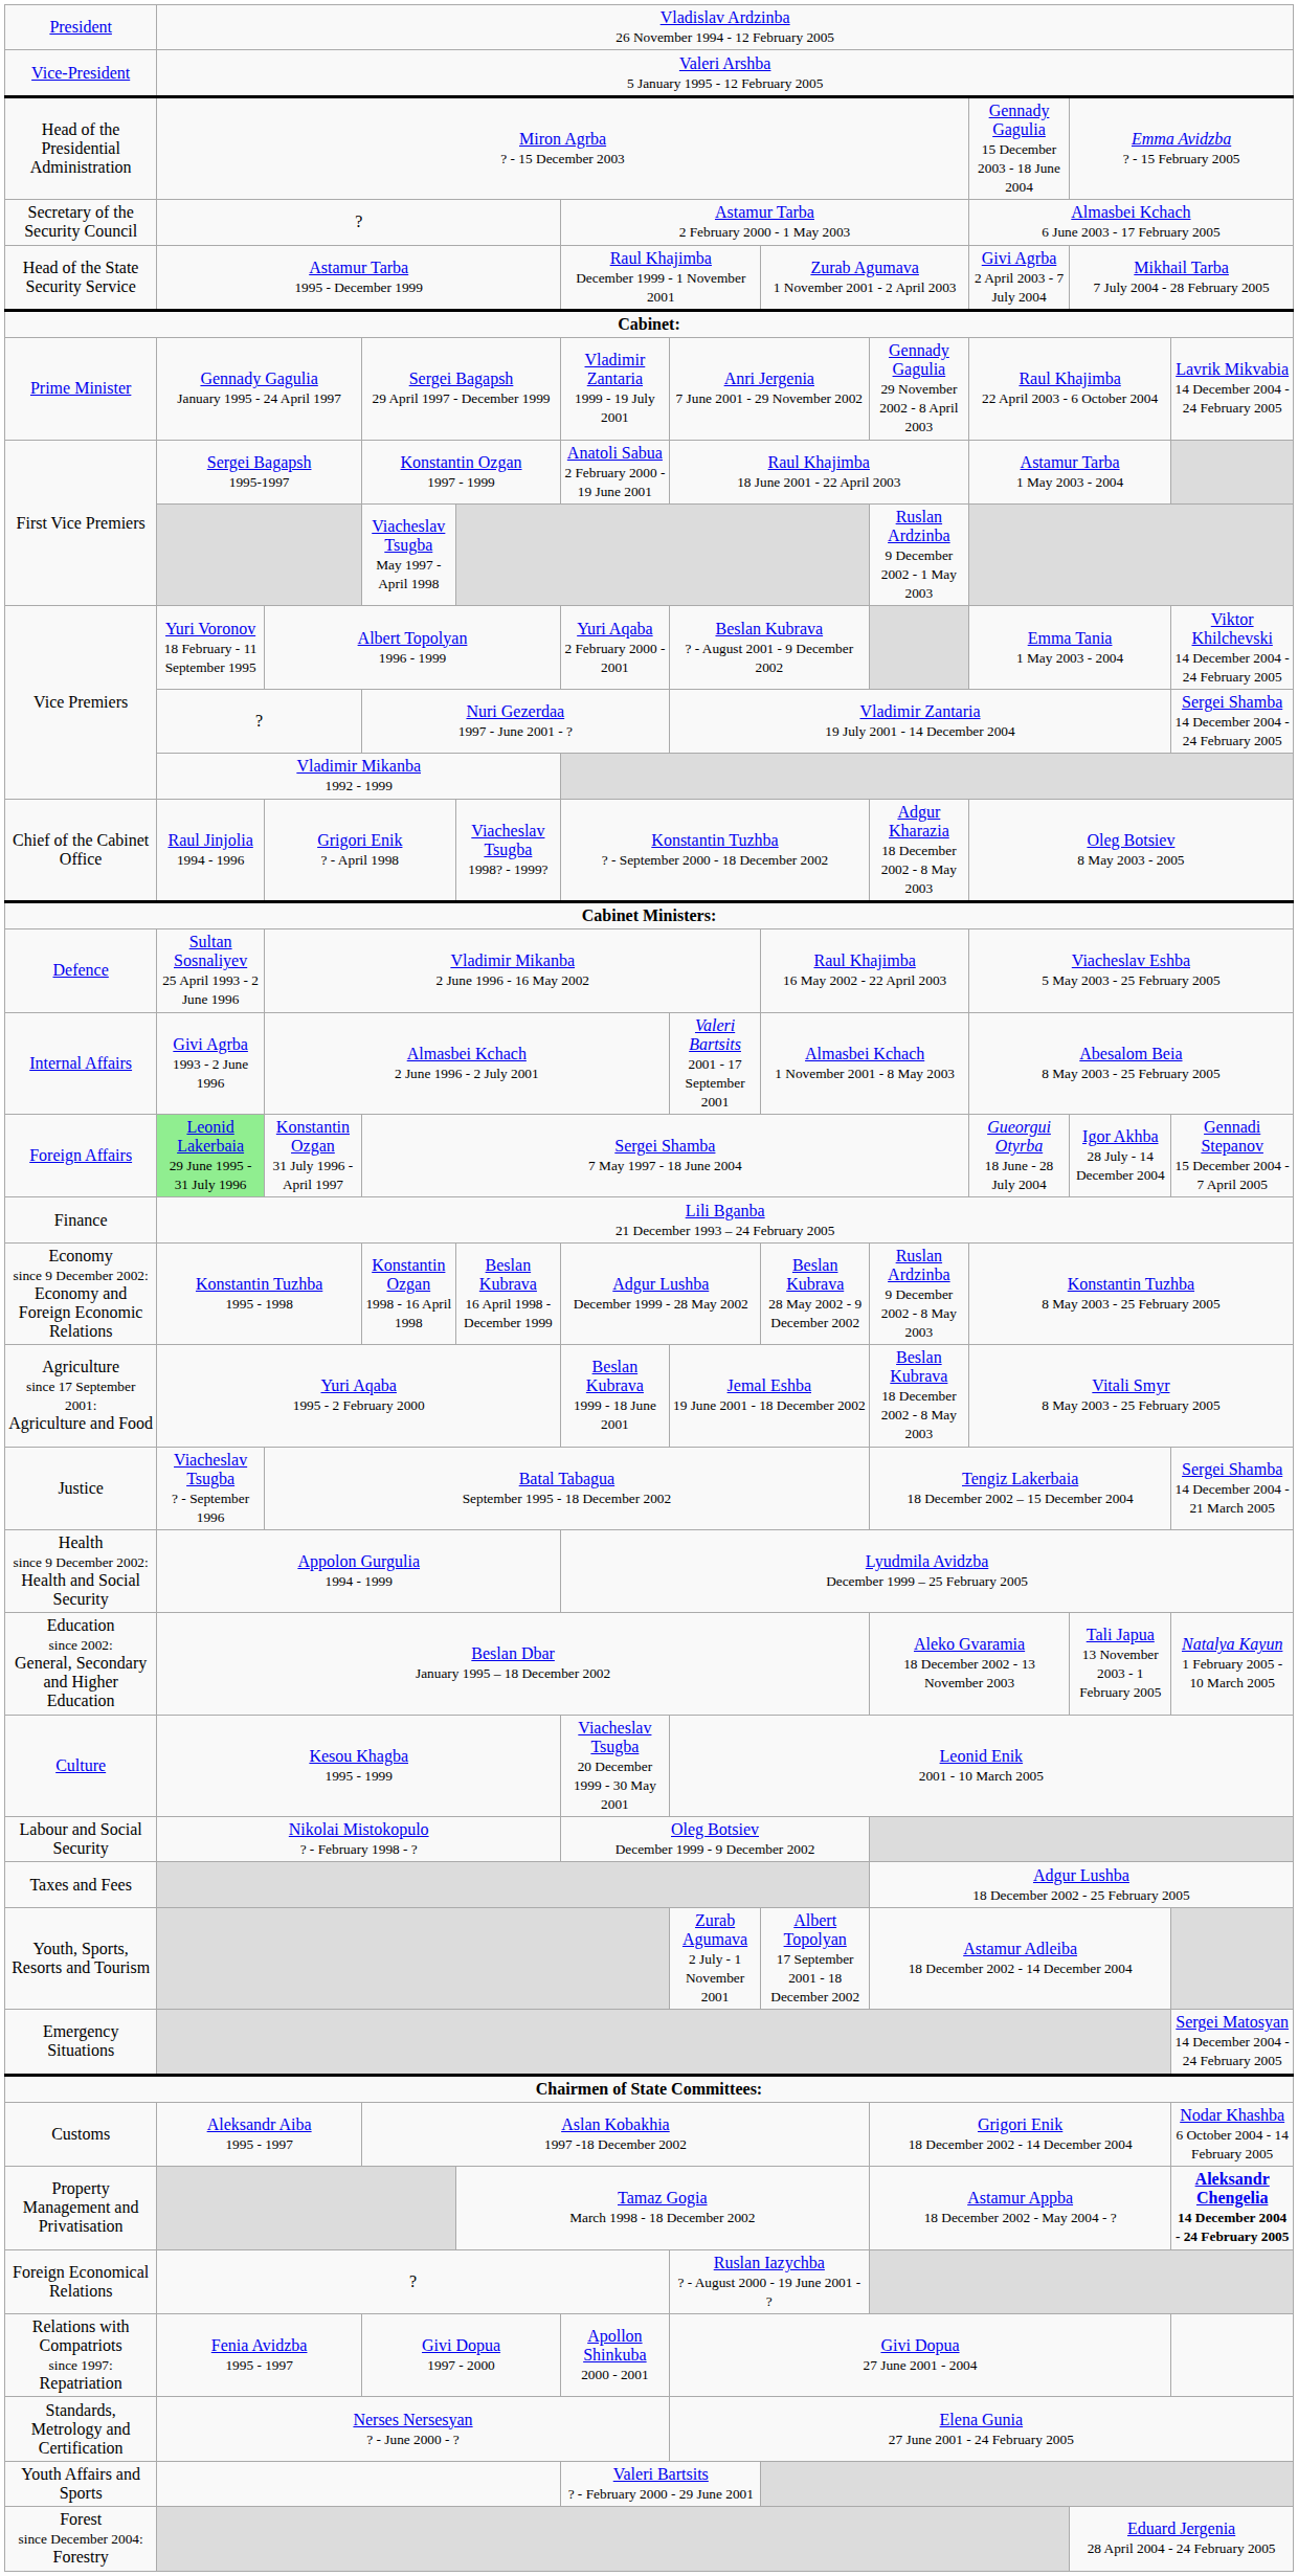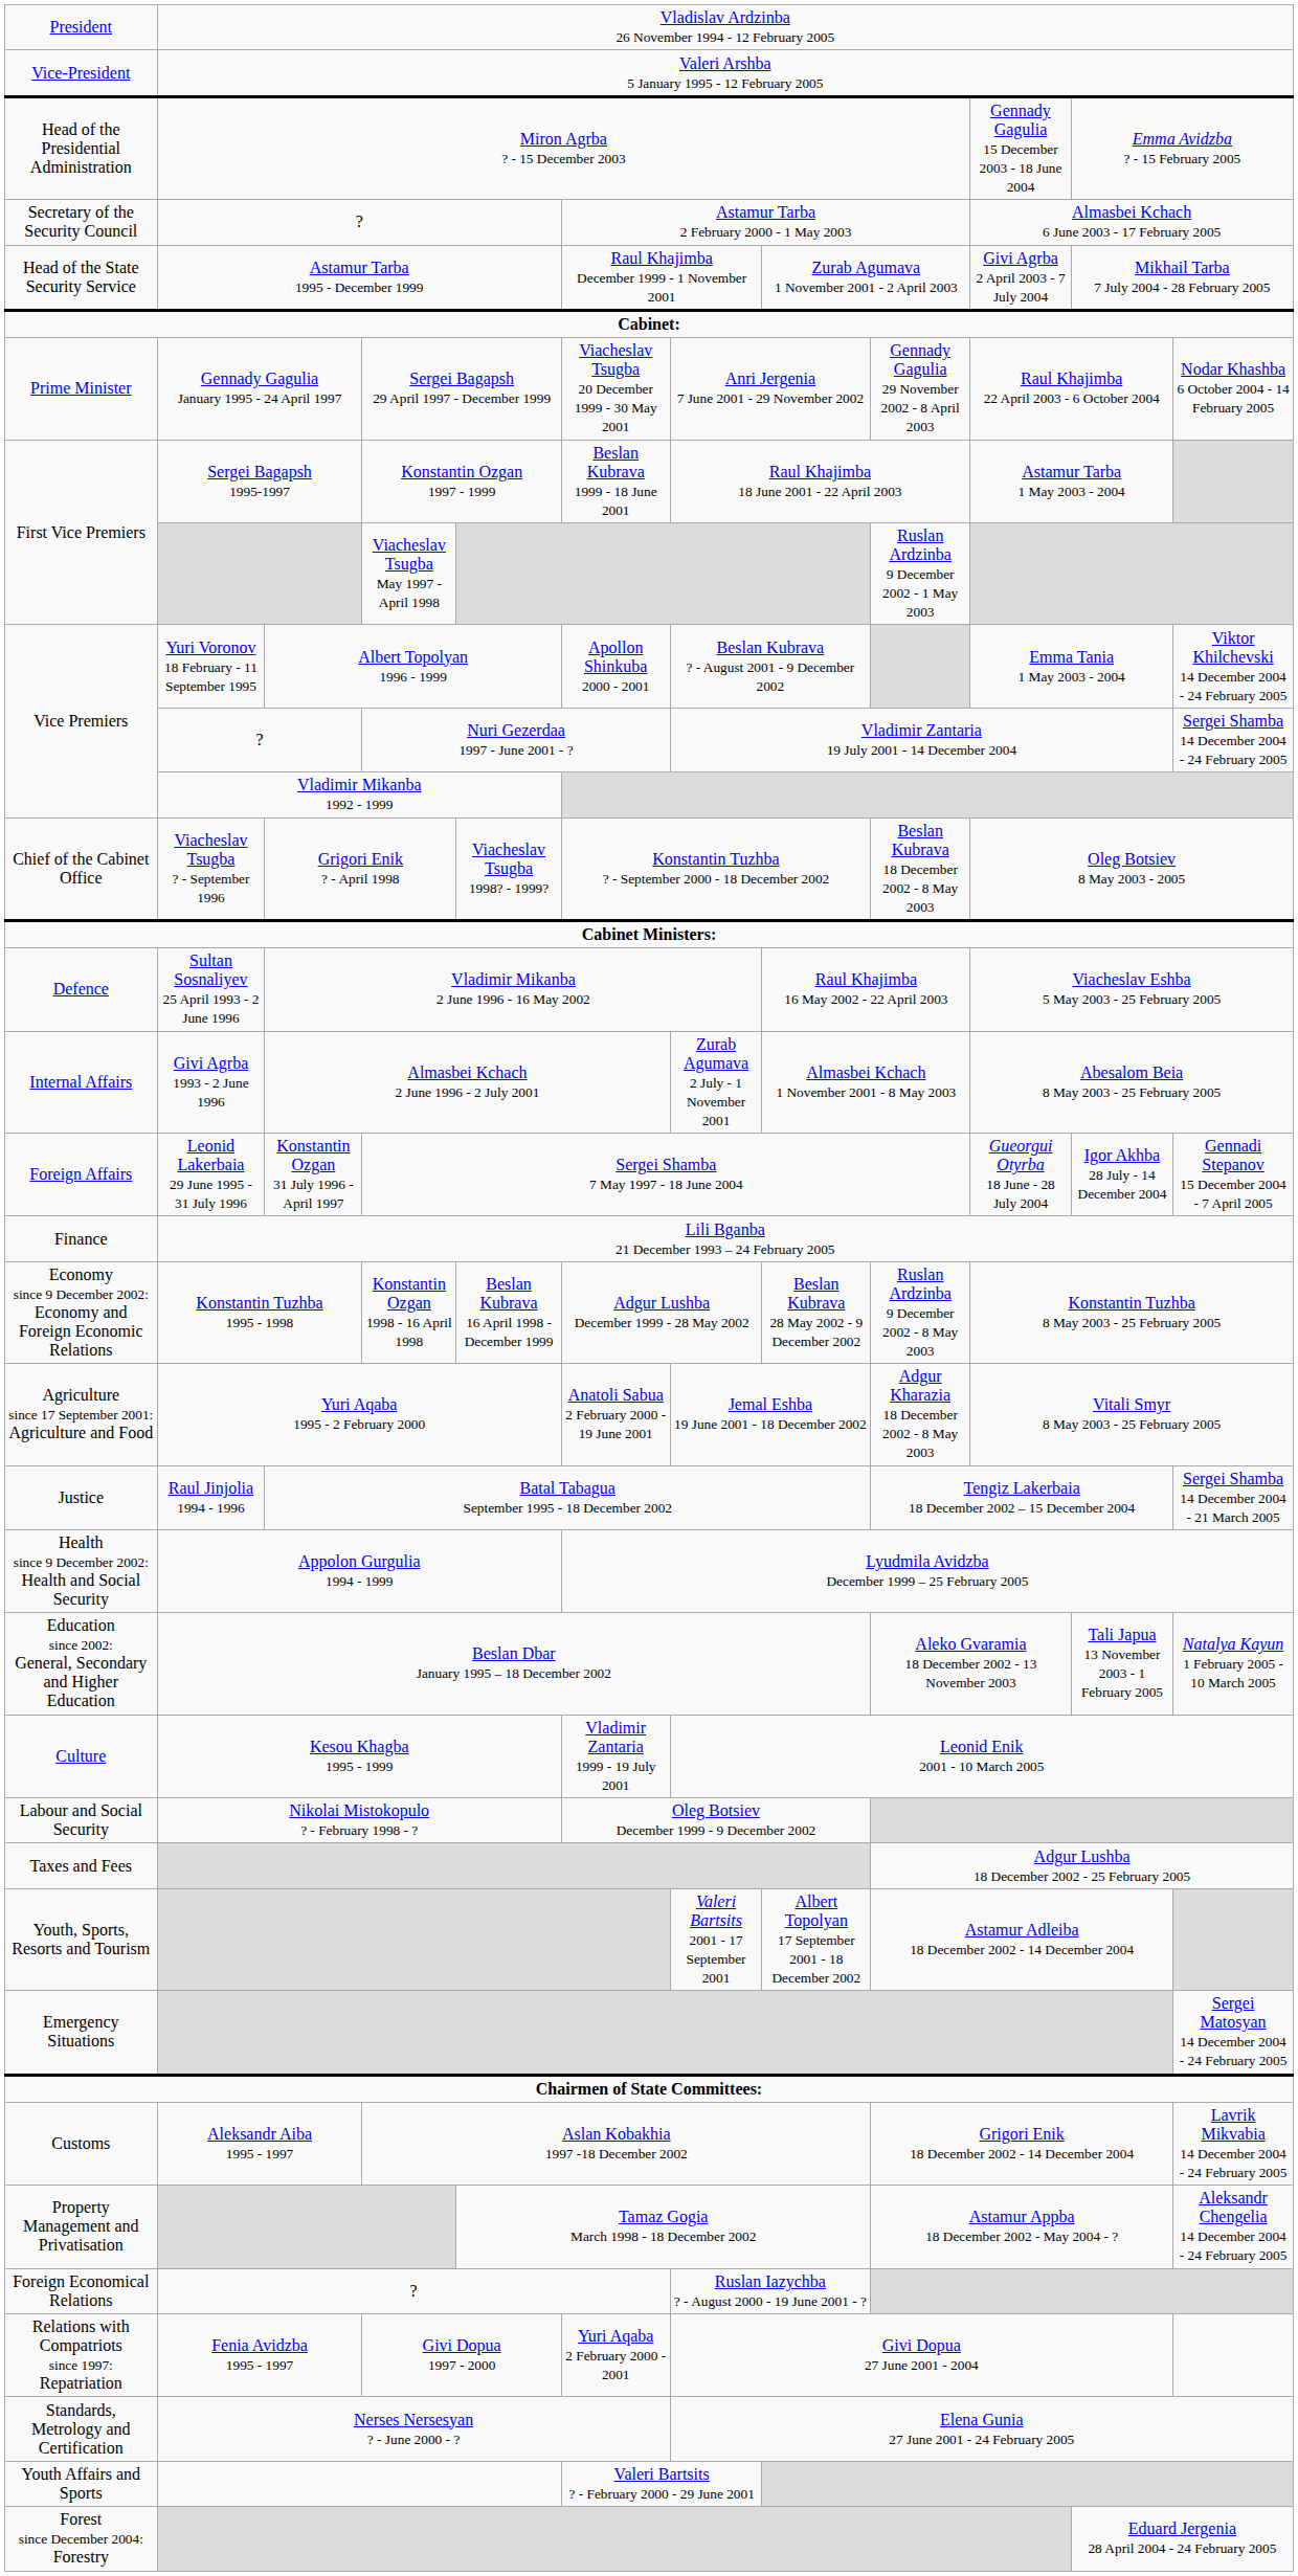Prime Minister | column 6: Vladimir Zantaria 1999 - 19 July 2001 -> Viacheslav Tsugba 20 December 1999 - 30 May 2001
Prime Minister | column 12: Lavrik Mikvabia 14 December 2004 - 24 February 2005 -> Nodar Khashba 6 October 2004 - 14 February 2005
First Vice Premiers / Konstantin Ozgan 1997 - 1999 | column 6: Anatoli Sabua 2 February 2000 - 19 June 2001 -> Beslan Kubrava 1999 - 18 June 2001
Vice Premiers / Albert Topolyan 1996 - 1999 | column 6: Yuri Aqaba 2 February 2000 - 2001 -> Apollon Shinkuba 2000 - 2001
Chief of the Cabinet Office | column 2: Raul Jinjolia 1994 - 1996 -> Viacheslav Tsugba ? - September 1996
Chief of the Cabinet Office | column 9: Adgur Kharazia 18 December 2002 - 8 May 2003 -> Beslan Kubrava 18 December 2002 - 8 May 2003
Internal Affairs | column 7: Valeri Bartsits 2001 - 17 September 2001 -> Zurab Agumava 2 July - 1 November 2001
Foreign Affairs | column 2: lightgreen background -> no background
Agriculture since 17 September 2001: Agriculture and Food | column 6: Beslan Kubrava 1999 - 18 June 2001 -> Anatoli Sabua 2 February 2000 - 19 June 2001
Agriculture since 17 September 2001: Agriculture and Food | column 9: Beslan Kubrava 18 December 2002 - 8 May 2003 -> Adgur Kharazia 18 December 2002 - 8 May 2003
Justice | column 2: Viacheslav Tsugba ? - September 1996 -> Raul Jinjolia 1994 - 1996
Culture | column 6: Viacheslav Tsugba 20 December 1999 - 30 May 2001 -> Vladimir Zantaria 1999 - 19 July 2001
Youth, Sports, Resorts and Tourism | column 7: Zurab Agumava 2 July - 1 November 2001 -> Valeri Bartsits 2001 - 17 September 2001
Customs | column 12: Nodar Khashba 6 October 2004 - 14 February 2005 -> Lavrik Mikvabia 14 December 2004 - 24 February 2005
Property Management and Privatisation | column 12: bold -> normal
Relations with Compatriots since 1997: Repatriation | column 6: Apollon Shinkuba 2000 - 2001 -> Yuri Aqaba 2 February 2000 - 2001
